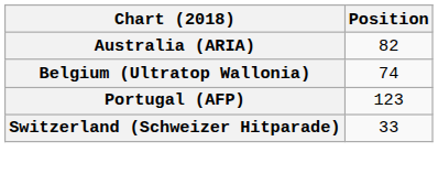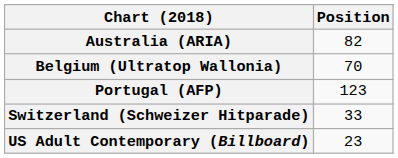Belgium (Ultratop Wallonia) | Position: 74 -> 70
+ row: US Adult Contemporary (Billboard) | 23
